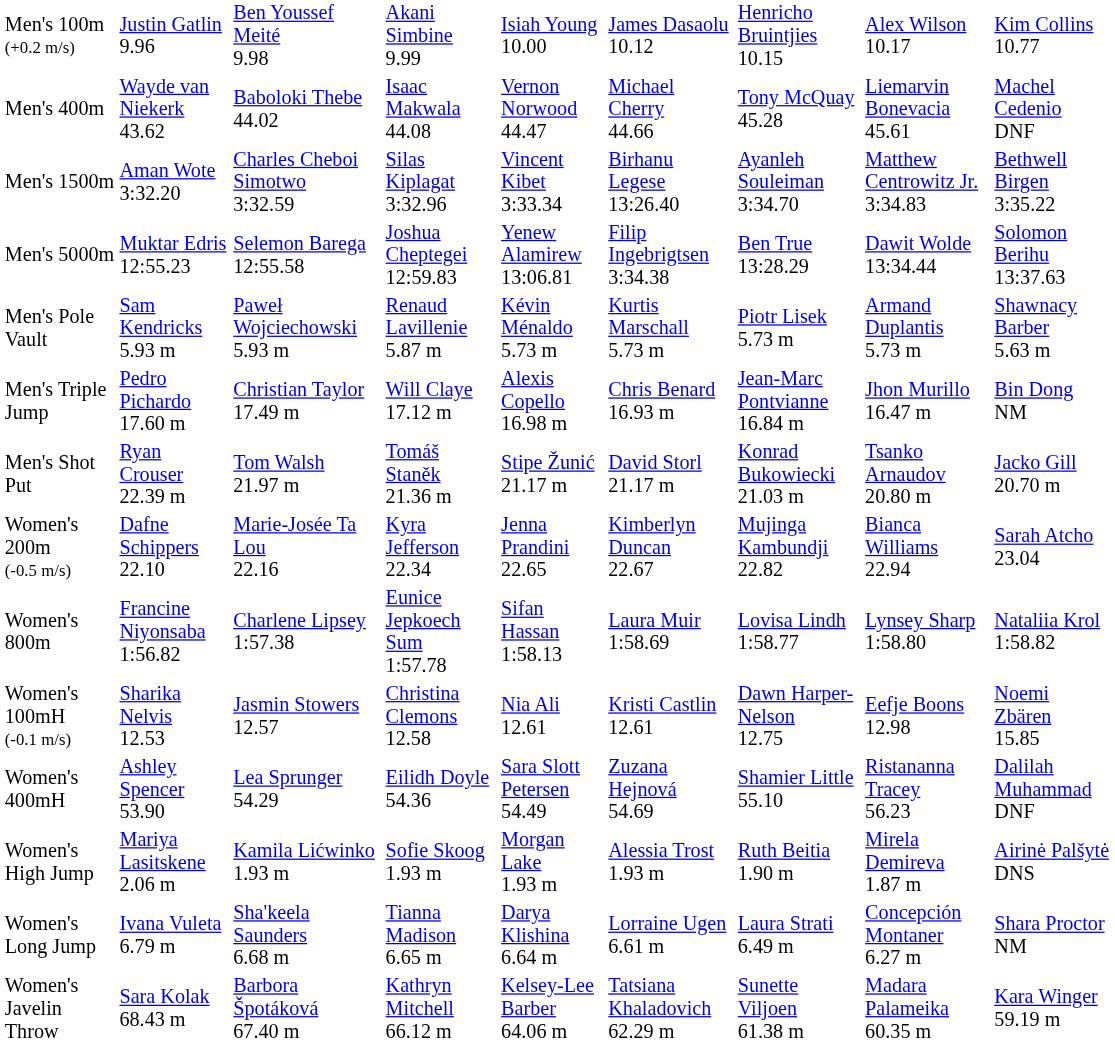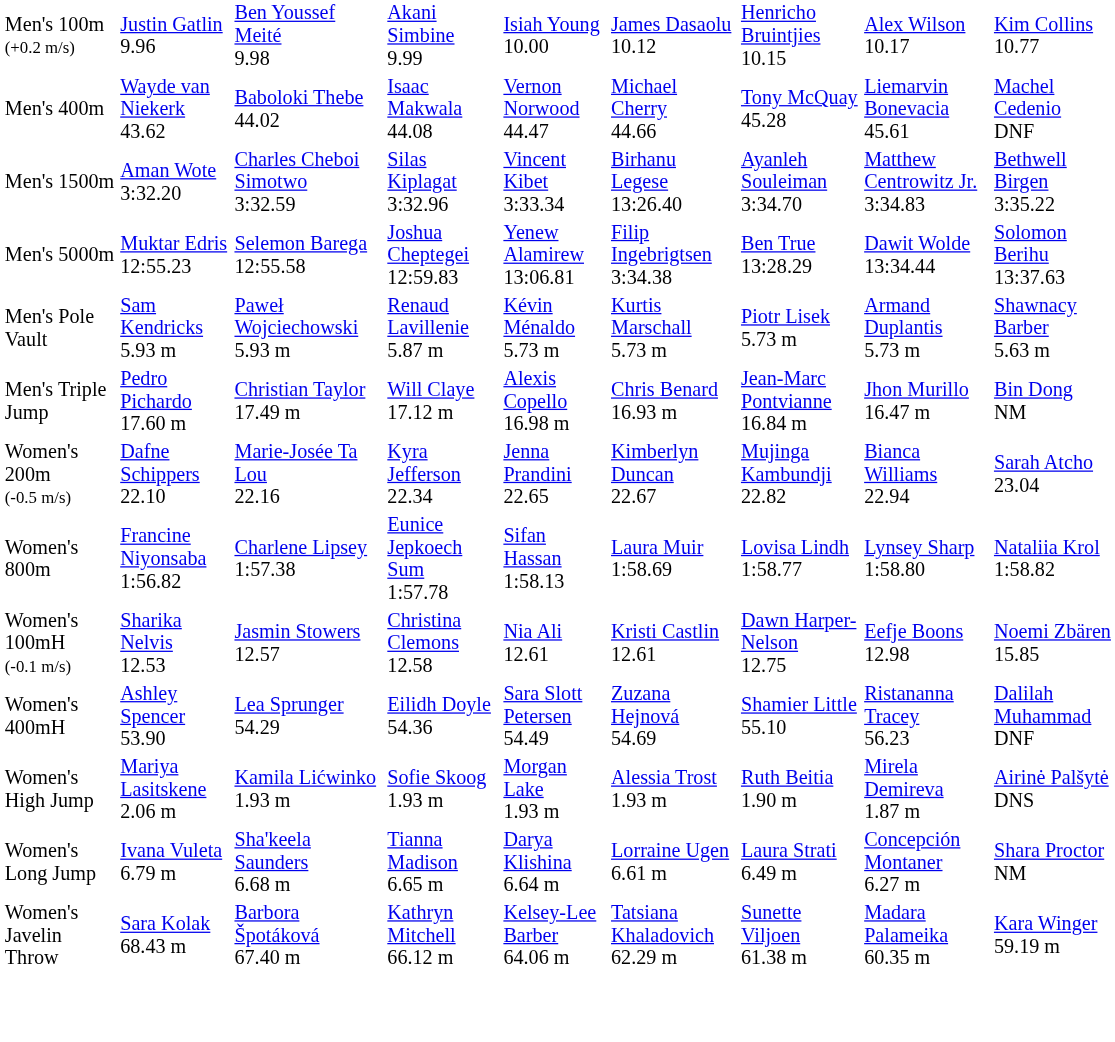- row: Men's Shot Put | Ryan Crouser 22.39 m | Tom Walsh 21.97 m | Tomáš Staněk 21.36 m | Stipe Žunić 21.17 m | David Storl 21.17 m | Konrad Bukowiecki 21.03 m | Tsanko Arnaudov 20.80 m | Jacko Gill 20.70 m
